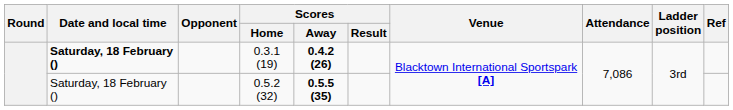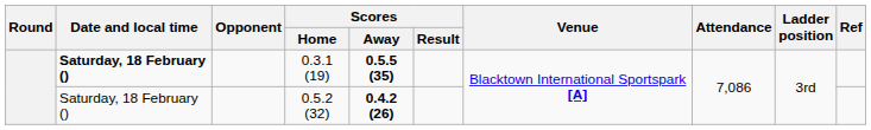0.3.1 (19) | Scores / Away: 0.4.2 (26) -> 0.5.5 (35)
0.5.2 (32) | Scores / Away: 0.5.5 (35) -> 0.4.2 (26)
